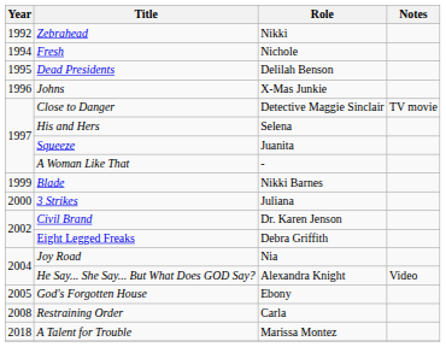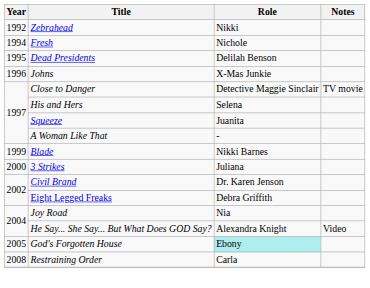God's Forgotten House | Role: no background -> paleturquoise background
- row: 2018 | A Talent for Trouble | Marissa Montez
